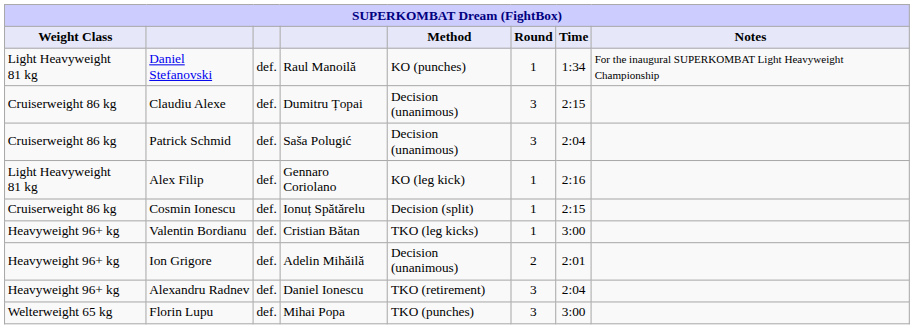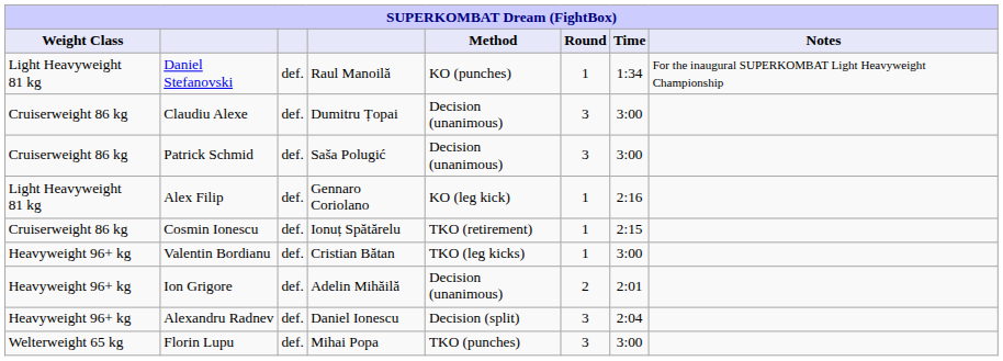Claudiu Alexe | Time: 2:15 -> 3:00
Patrick Schmid | Time: 2:04 -> 3:00
Cosmin Ionescu | Method: Decision (split) -> TKO (retirement)
Alexandru Radnev | Method: TKO (retirement) -> Decision (split)
